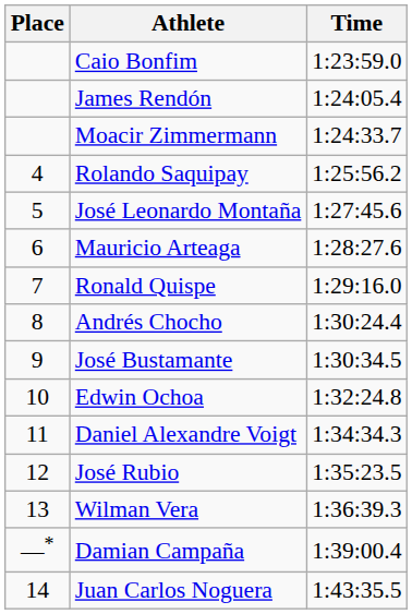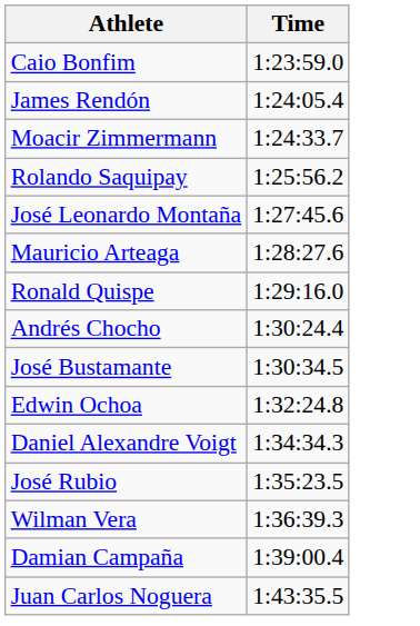- column: Place | 4 | 5 | 6 | 7 | 8 | 9 | 10 | 11 | 12 | 13 | —* | 14
